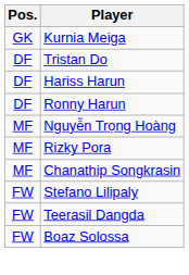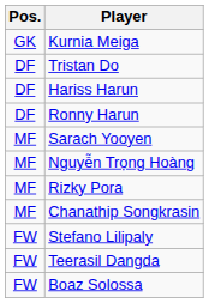+ row: MF | Sarach Yooyen
